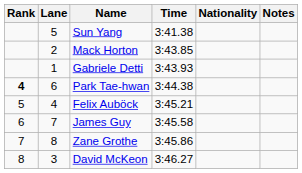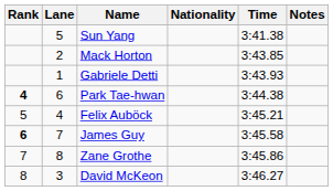columns swapped: Nationality <-> Time
James Guy | Rank: normal -> bold
